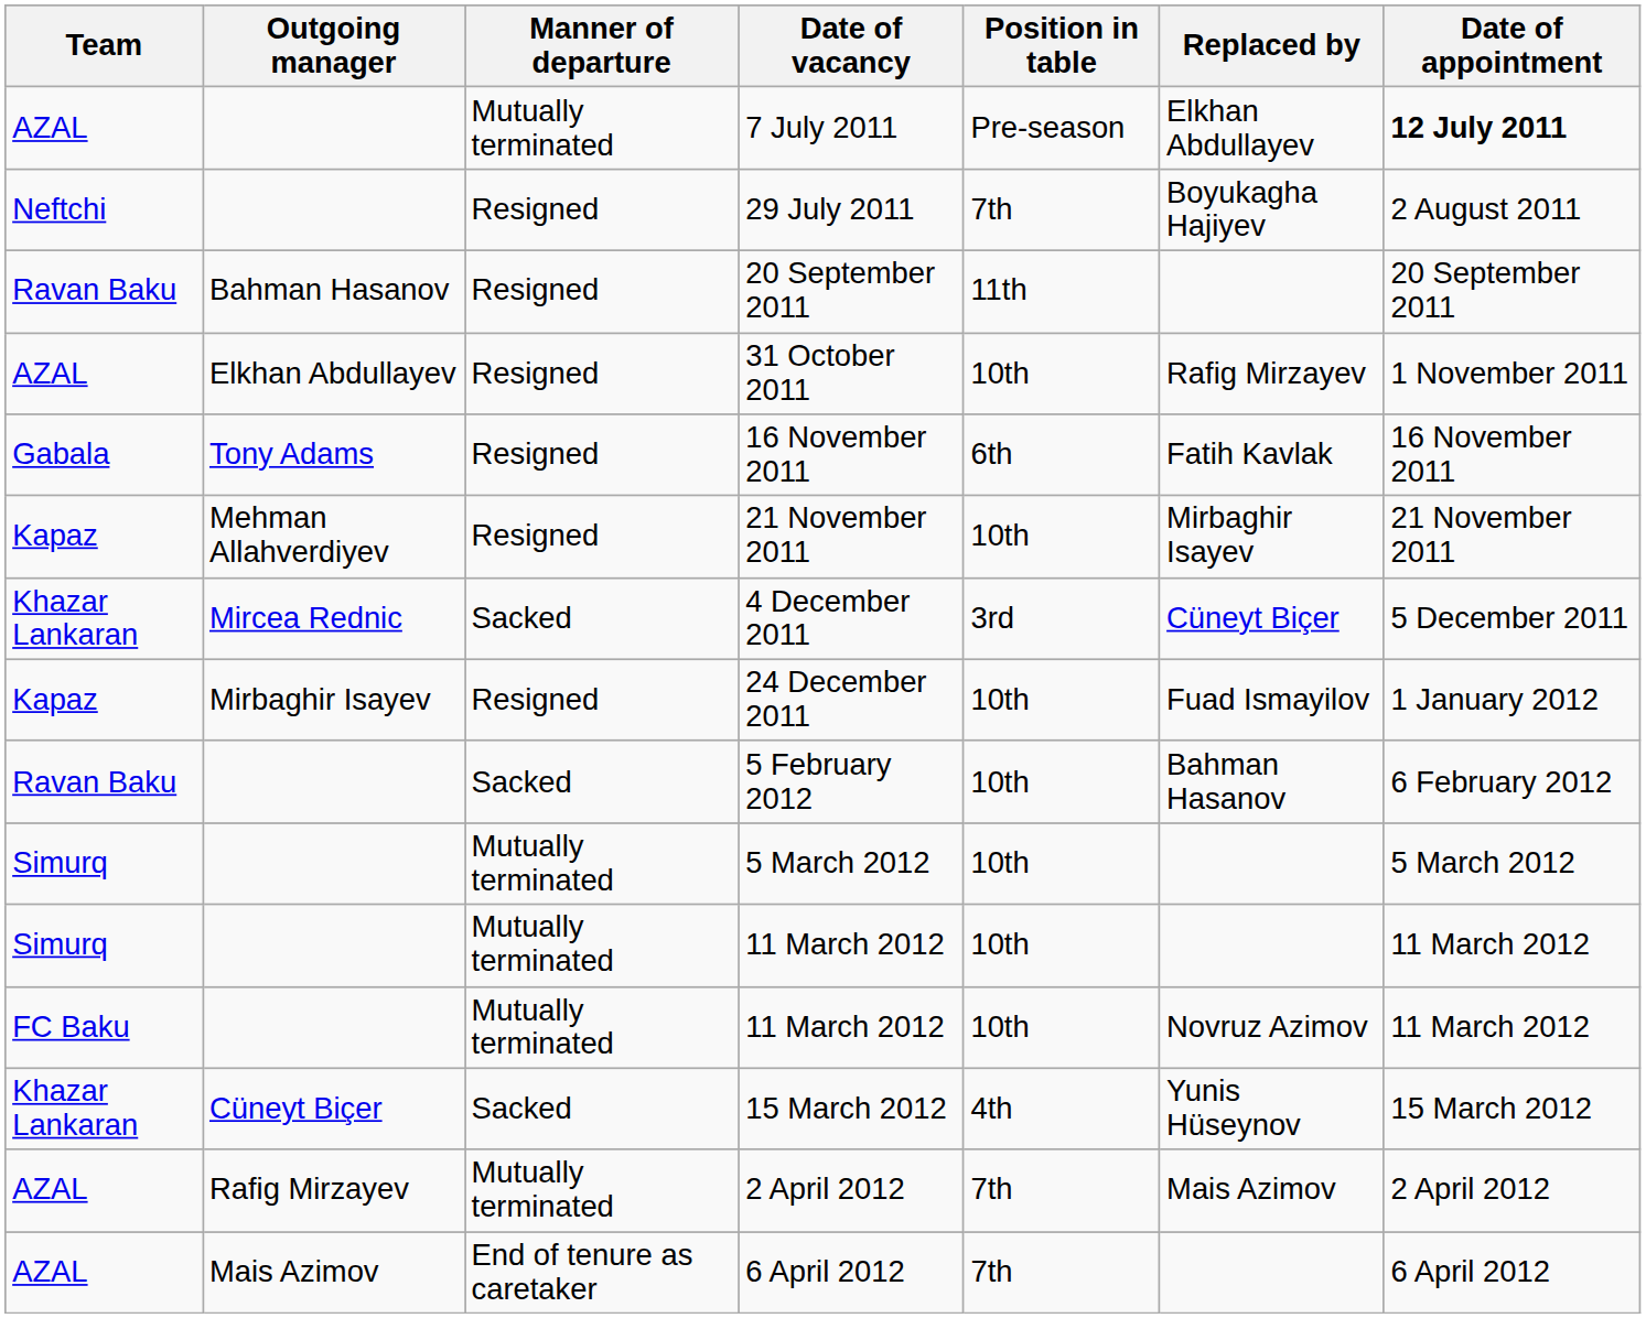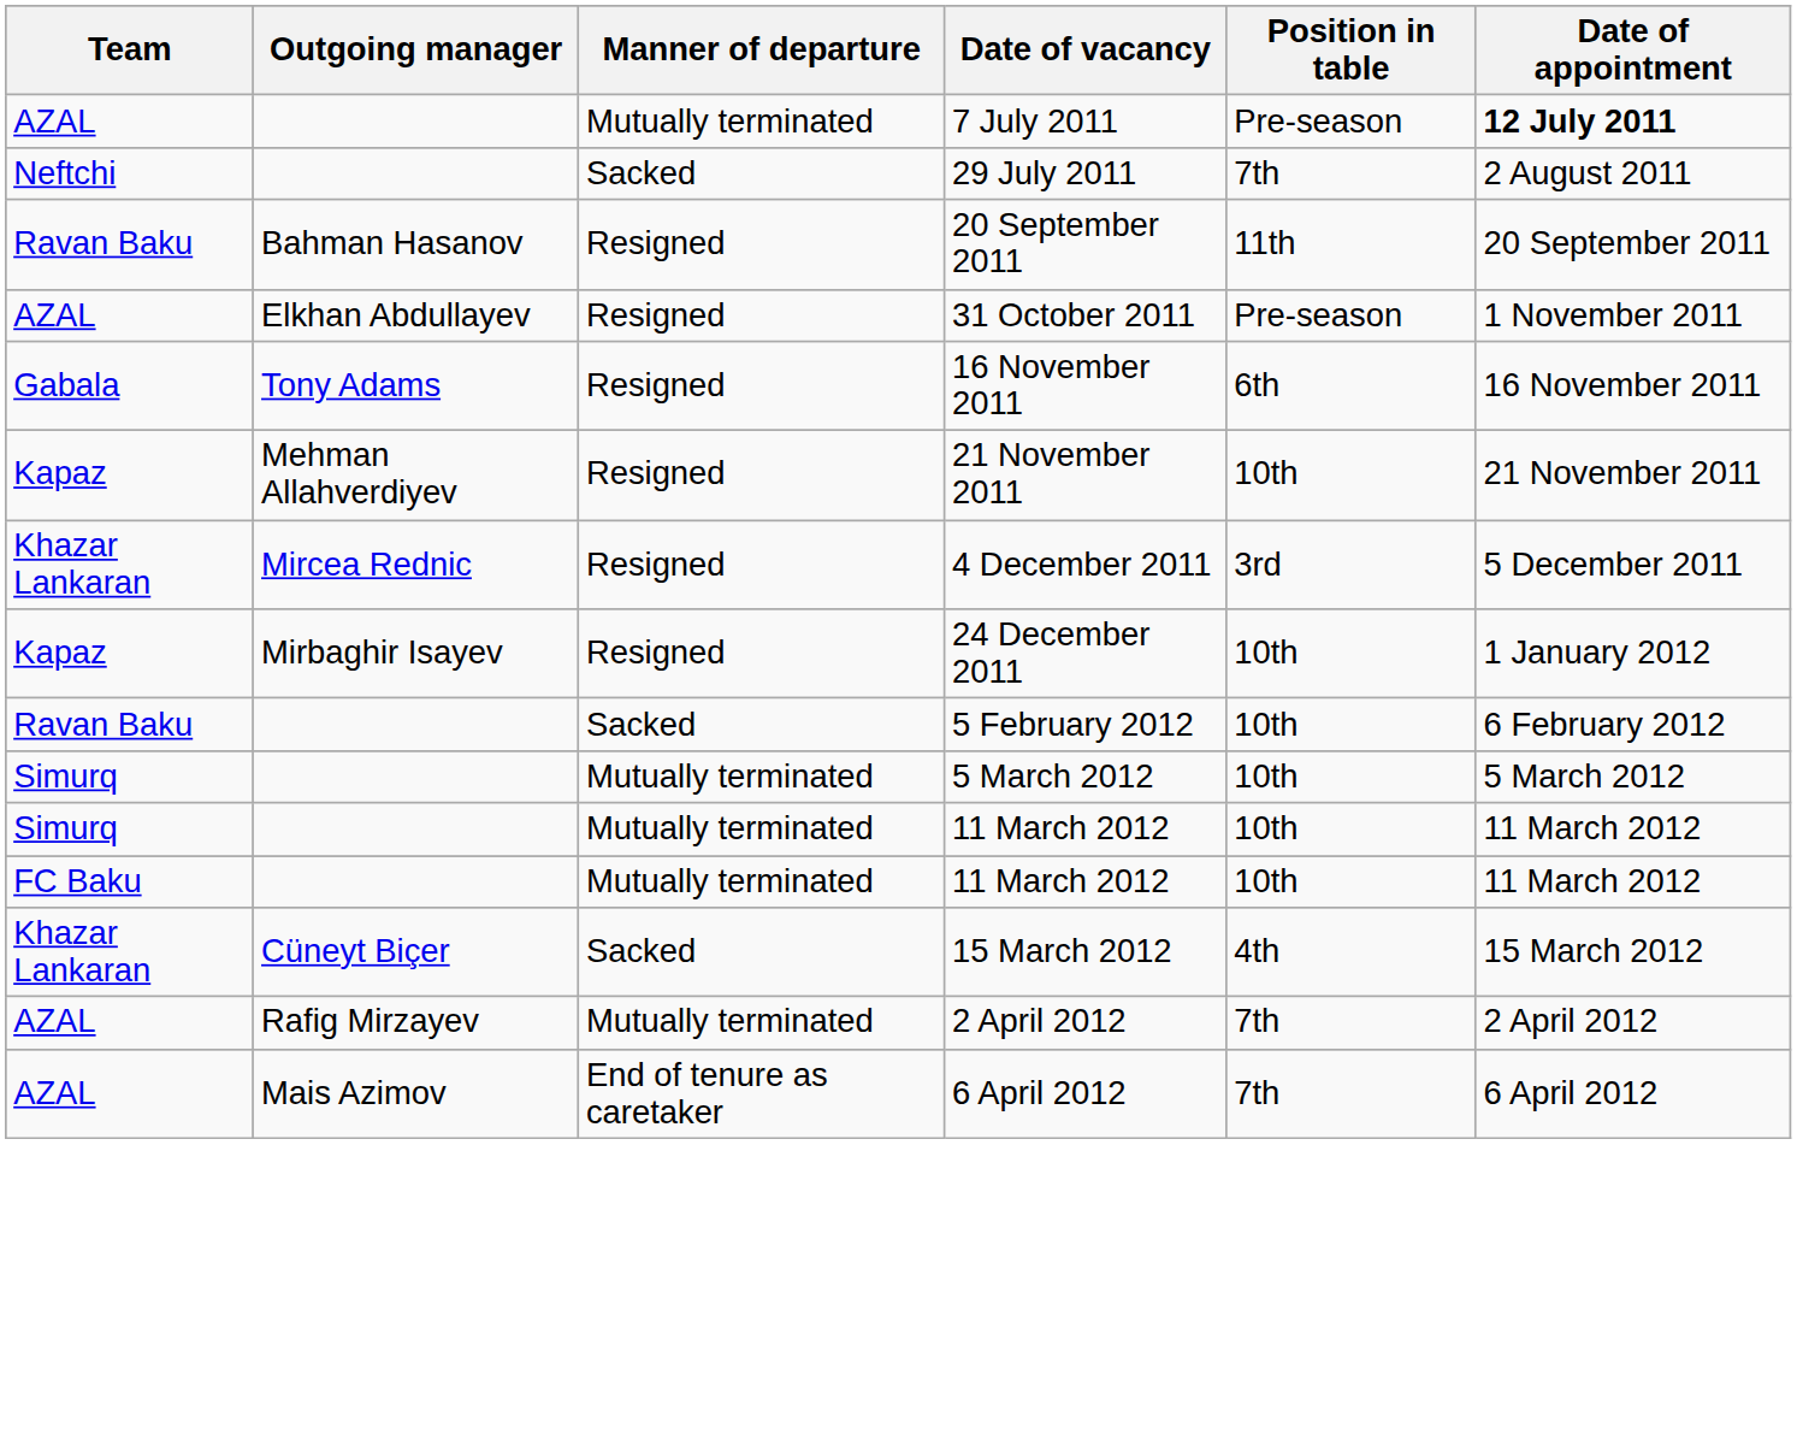- column: Replaced by | Elkhan Abdullayev | Boyukagha Hajiyev | Rafig Mirzayev | Fatih Kavlak | Mirbaghir Isayev | Cüneyt Biçer | Fuad Ismayilov | Bahman Hasanov | Novruz Azimov | Yunis Hüseynov | Mais Azimov
29 July 2011 | Manner of departure: Resigned -> Sacked
31 October 2011 | Position in table: 10th -> Pre-season
4 December 2011 | Manner of departure: Sacked -> Resigned
